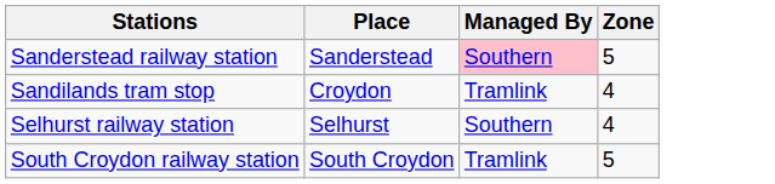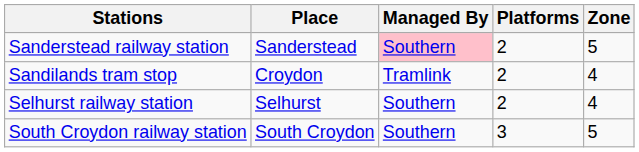+ column: Platforms | 2 | 2 | 2 | 3
South Croydon railway station | Managed By: Tramlink -> Southern
